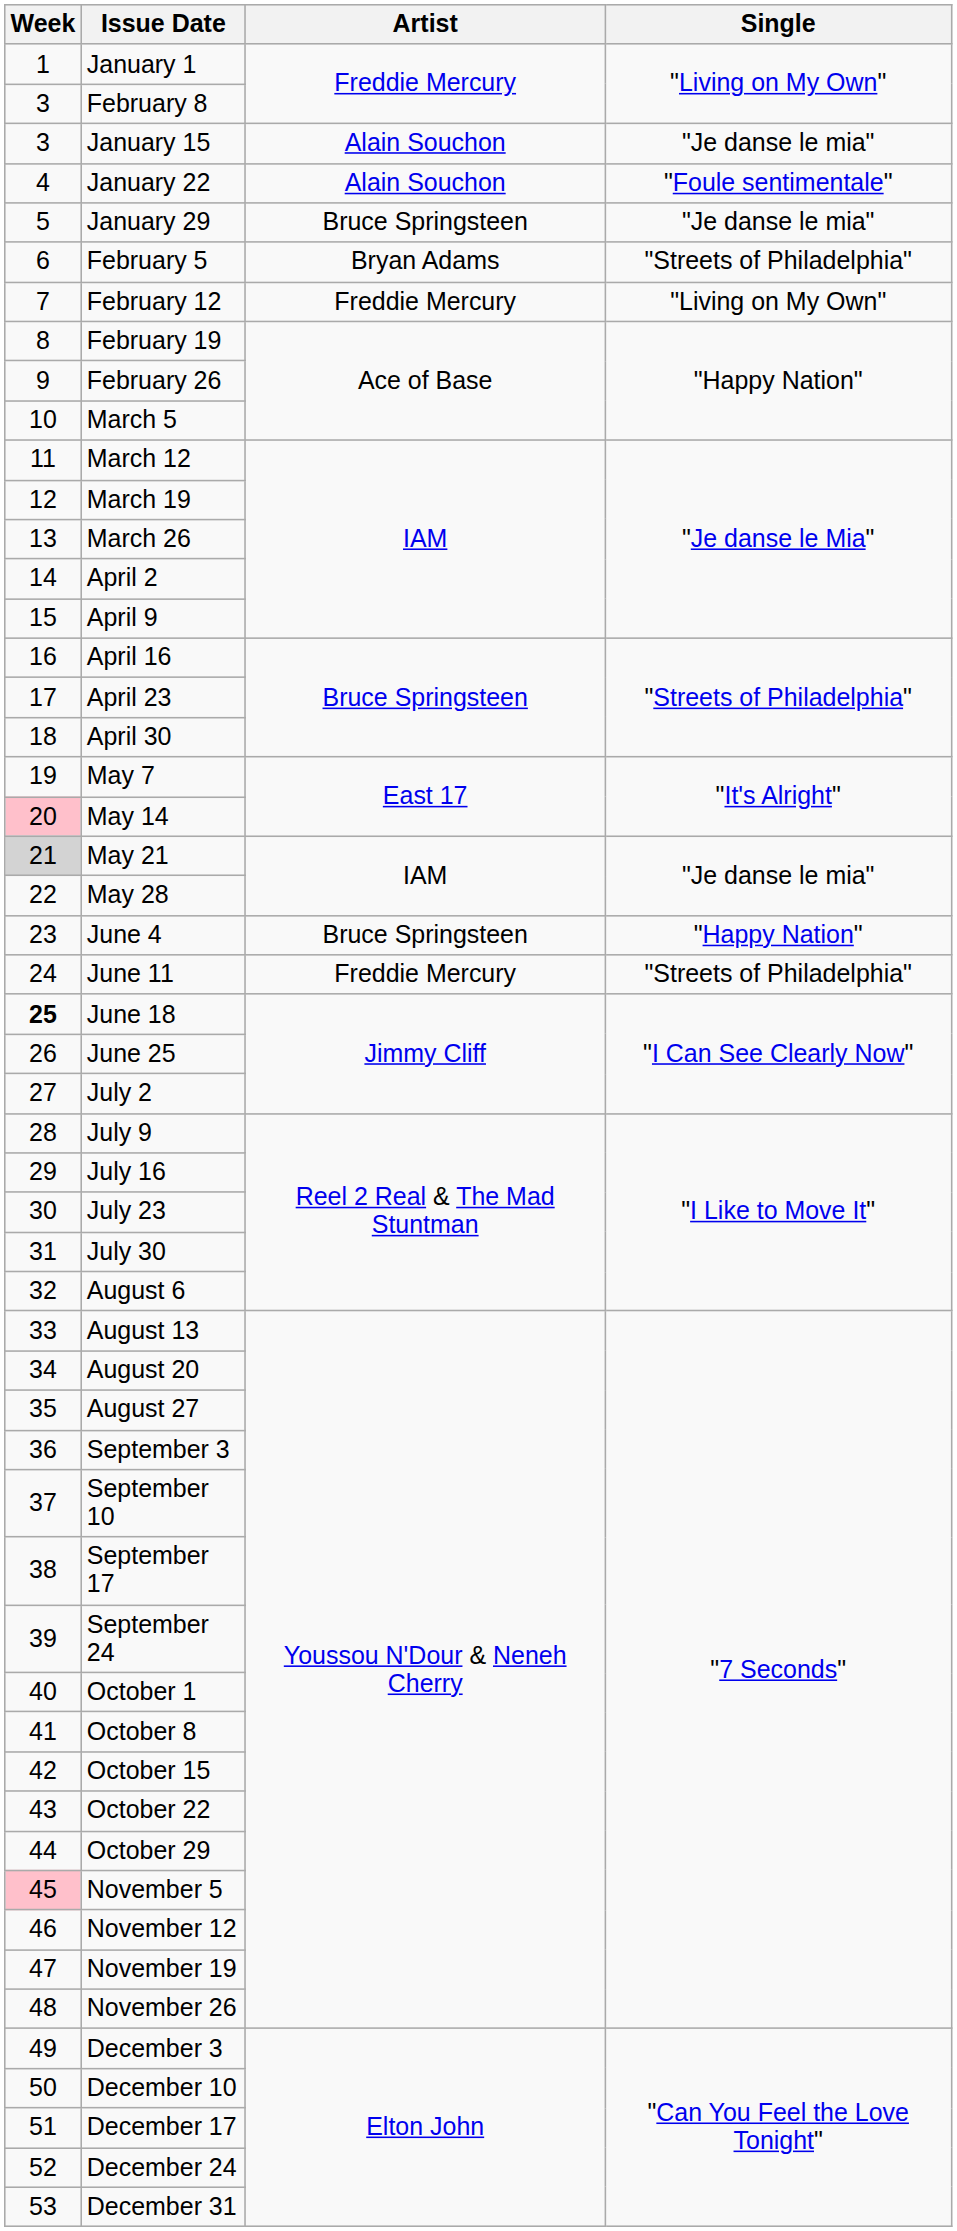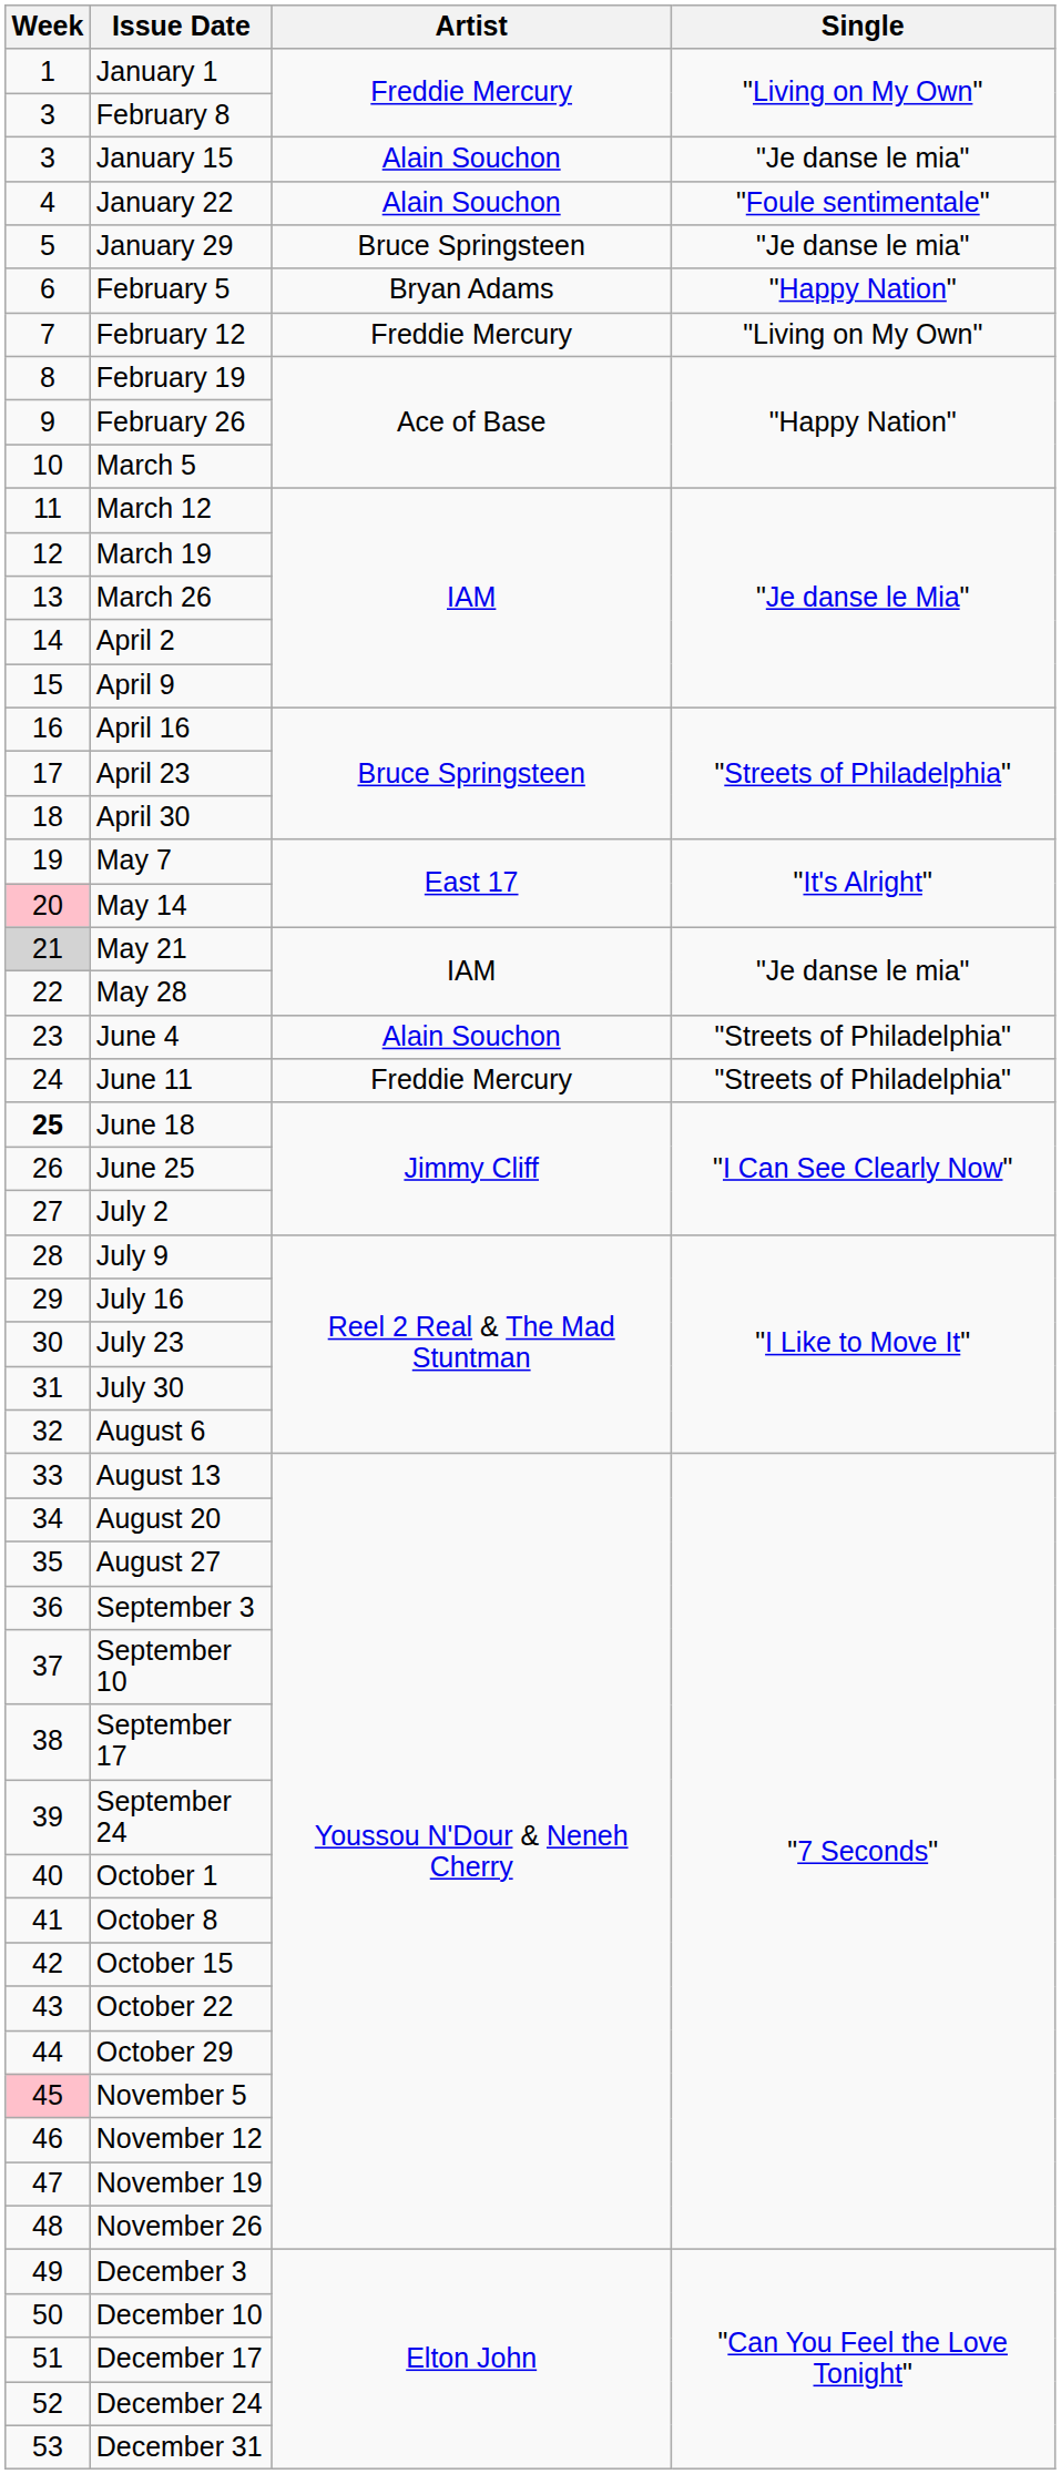February 5 | Single: "Streets of Philadelphia" -> "Happy Nation"
June 4 | Artist: Bruce Springsteen -> Alain Souchon
June 4 | Single: "Happy Nation" -> "Streets of Philadelphia"
